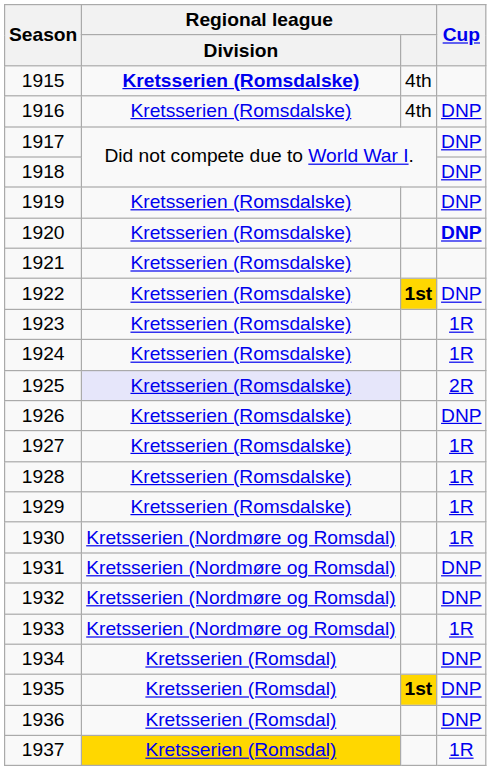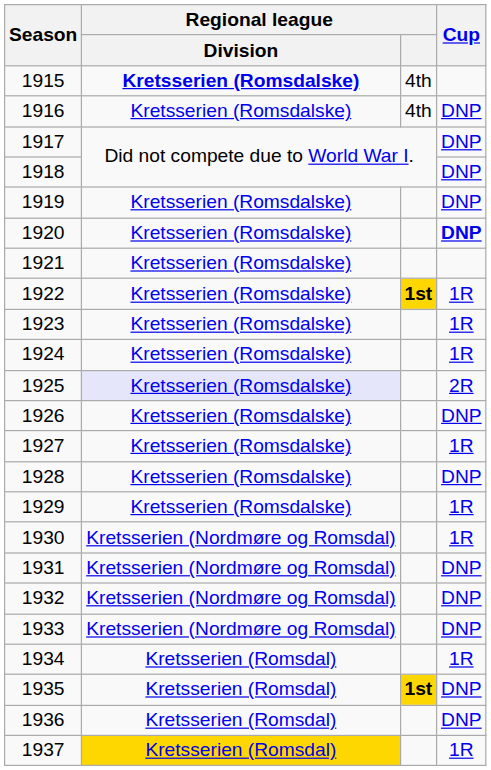1922 | Cup: DNP -> 1R
1928 | Cup: 1R -> DNP
1933 | Cup: 1R -> DNP
1934 | Cup: DNP -> 1R
